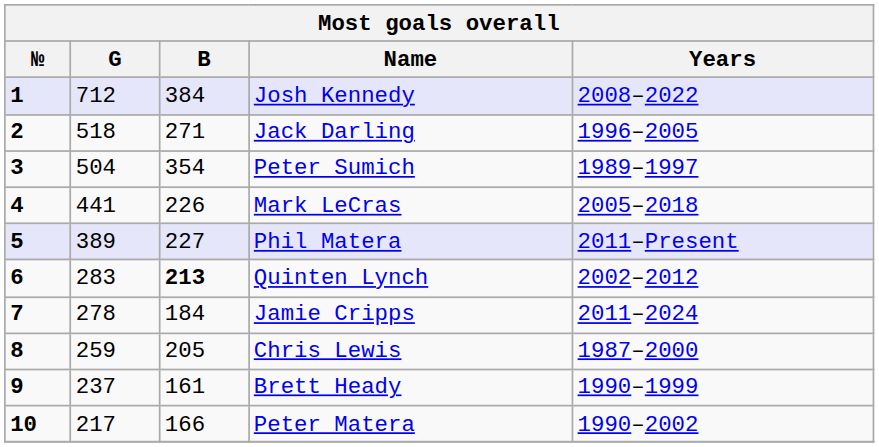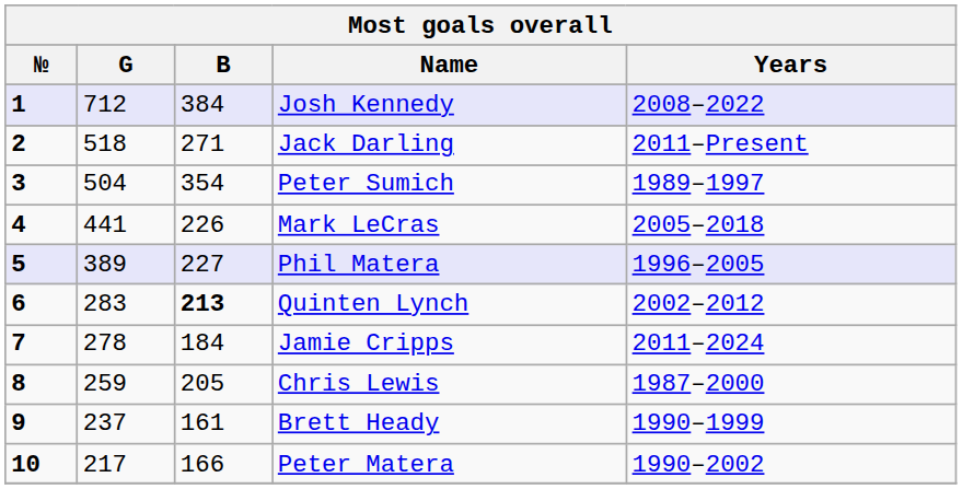Jack Darling | Years: 1996–2005 -> 2011–Present
Phil Matera | Years: 2011–Present -> 1996–2005
